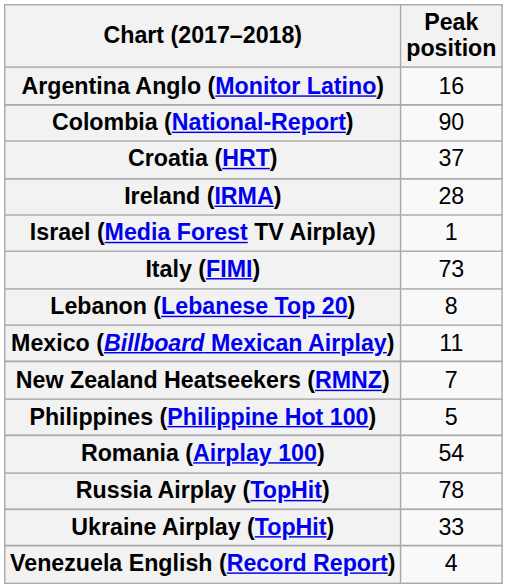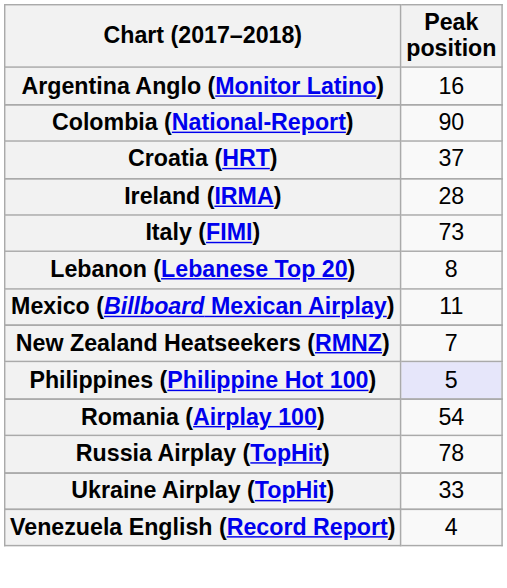- row: Israel (Media Forest TV Airplay) | 1
Philippines (Philippine Hot 100) | Peak position: no background -> lavender background
